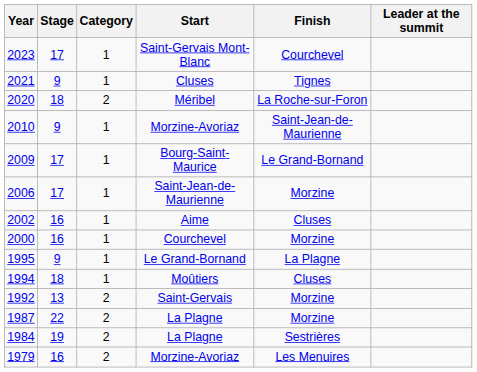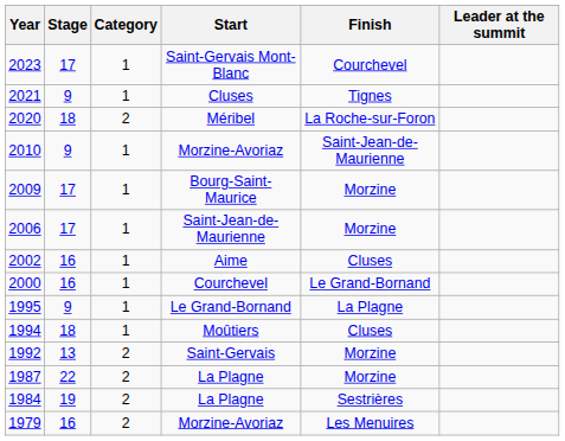2009 | Finish: Le Grand-Bornand -> Morzine
2000 | Finish: Morzine -> Le Grand-Bornand
